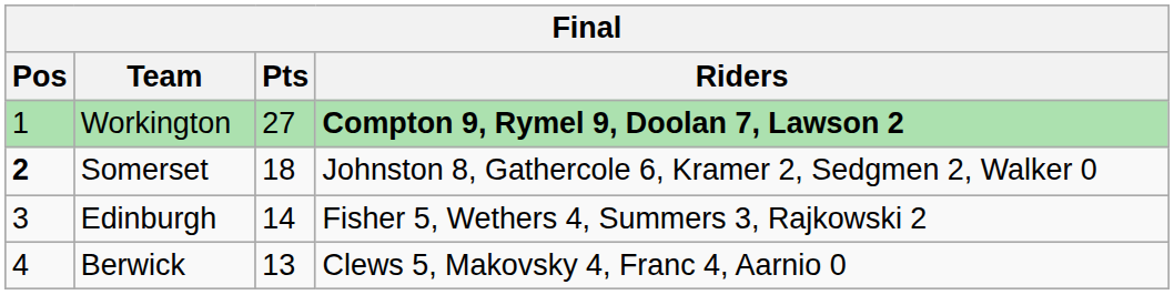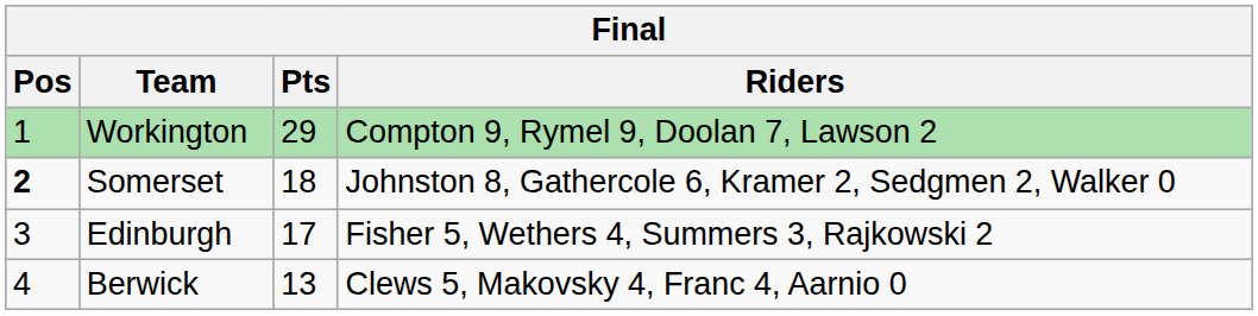Workington | Pts: 27 -> 29
Workington | Riders: bold -> normal
Edinburgh | Pts: 14 -> 17
